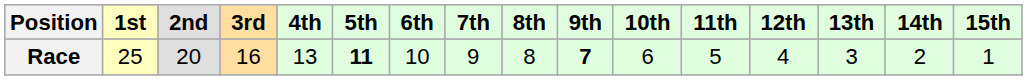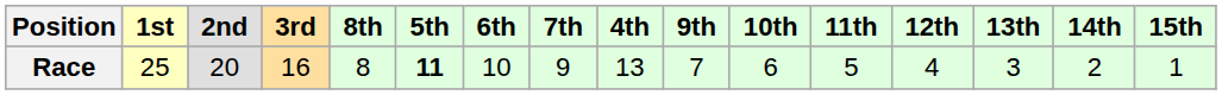columns swapped: 4th <-> 8th
Race | 9th: bold -> normal
